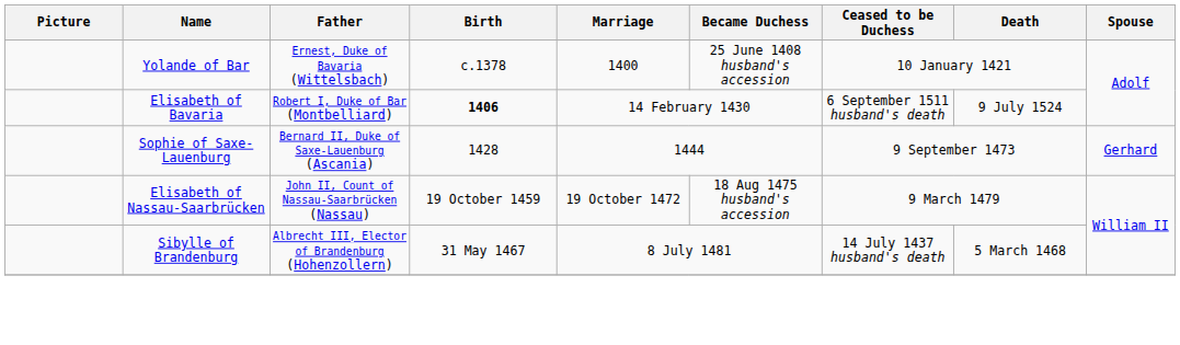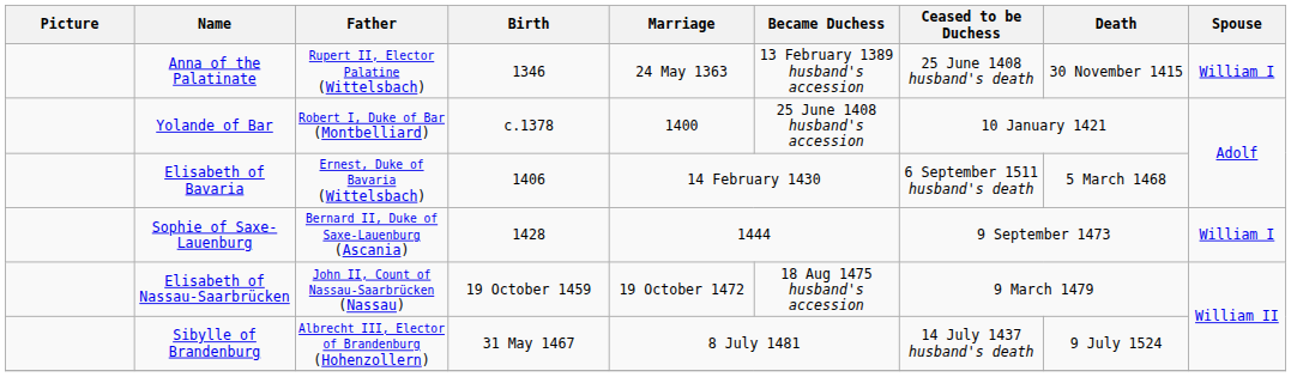+ row: Anna of the Palatinate | Rupert II, Elector Palatine (Wittelsbach) | 1346 | 24 May 1363 | 13 February 1389 husband's accession | 25 June 1408 husband's death | 30 November 1415 | William I
Yolande of Bar | Father: Ernest, Duke of Bavaria (Wittelsbach) -> Robert I, Duke of Bar (Montbelliard)
Elisabeth of Bavaria | Father: Robert I, Duke of Bar (Montbelliard) -> Ernest, Duke of Bavaria (Wittelsbach)
Elisabeth of Bavaria | Birth: bold -> normal
Elisabeth of Bavaria | Death: 9 July 1524 -> 5 March 1468
Sophie of Saxe-Lauenburg | Spouse: Gerhard -> William I
Sibylle of Brandenburg | Death: 5 March 1468 -> 9 July 1524
